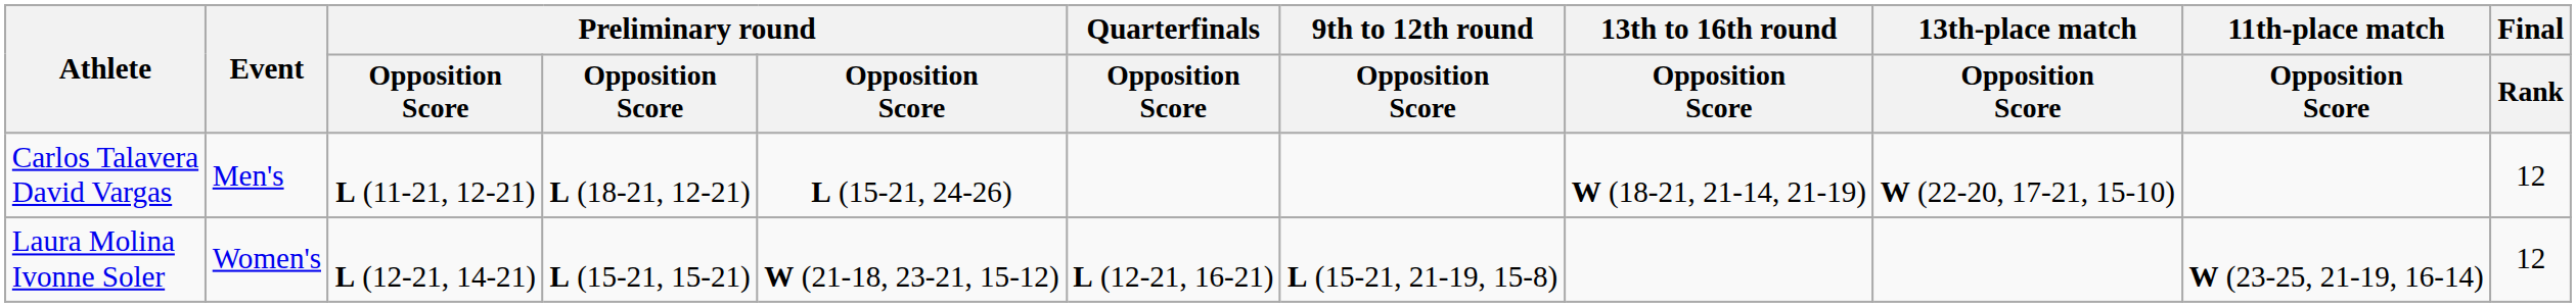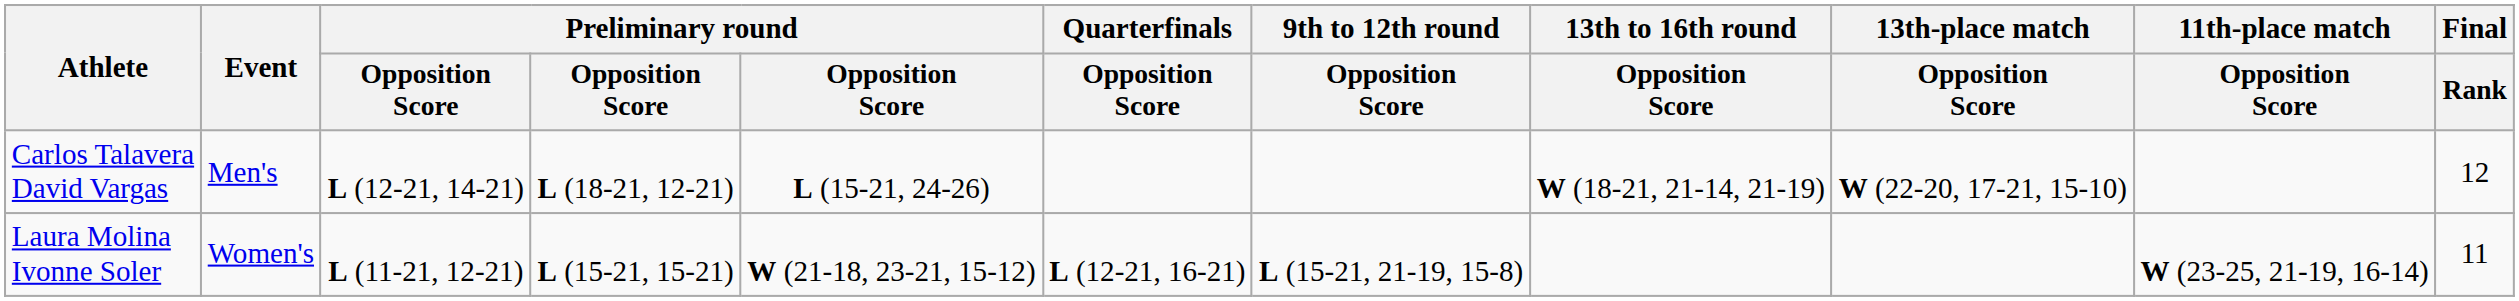Carlos Talavera David Vargas | column 3: L (11-21, 12-21) -> L (12-21, 14-21)
Laura Molina Ivonne Soler | column 3: L (12-21, 14-21) -> L (11-21, 12-21)
Laura Molina Ivonne Soler | Final / Rank: 12 -> 11
